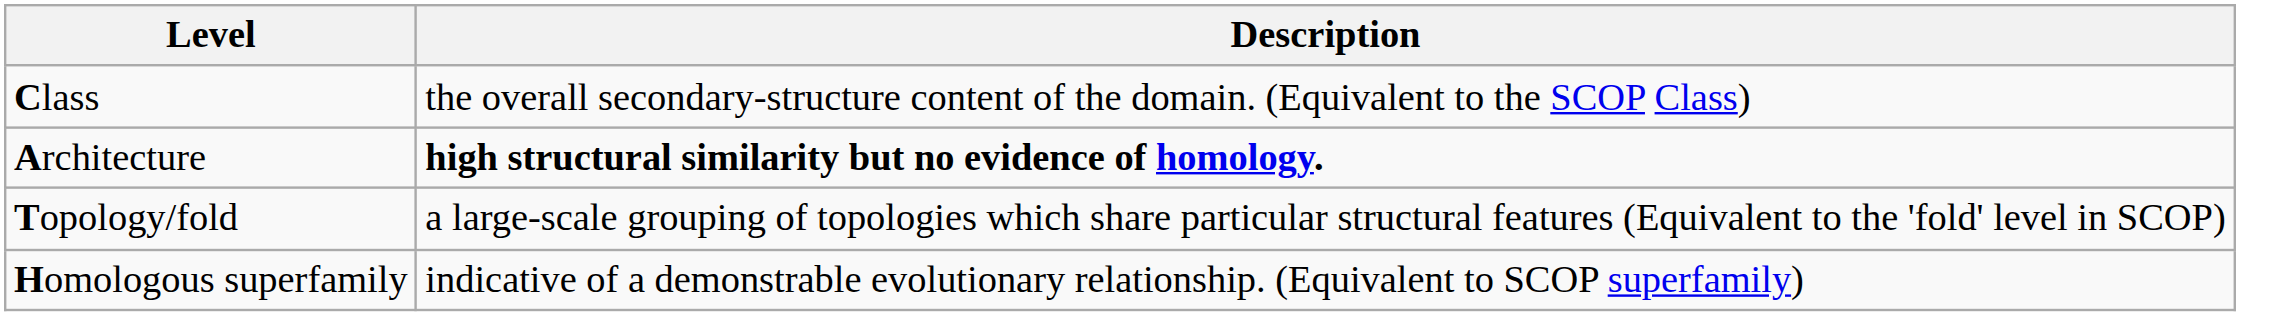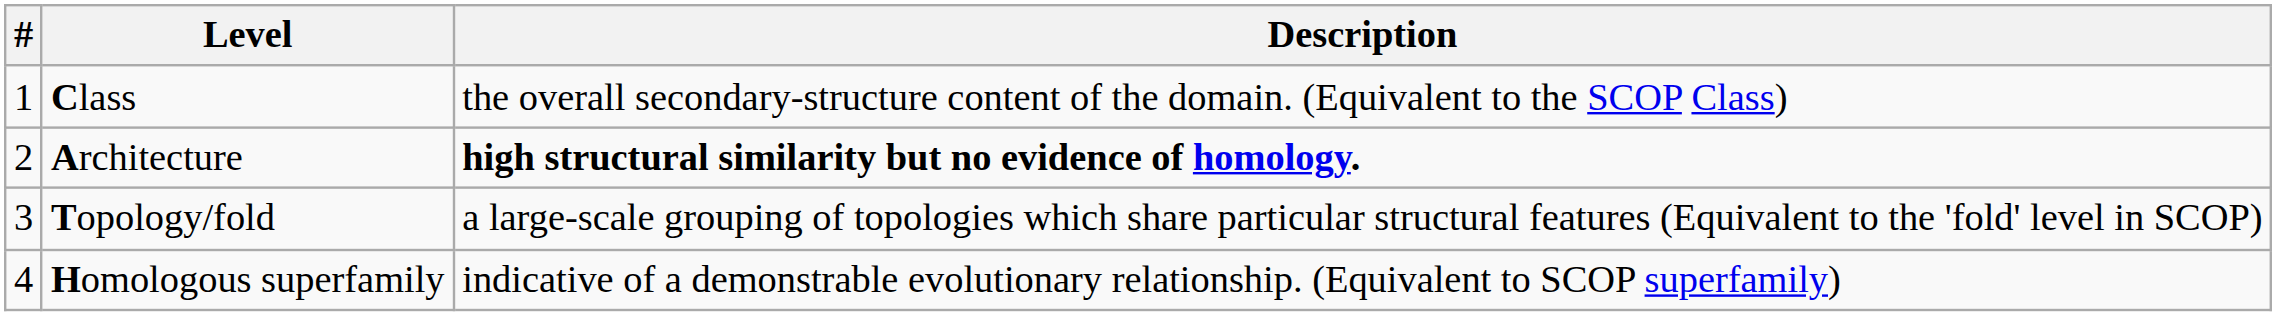+ column: # | 1 | 2 | 3 | 4
